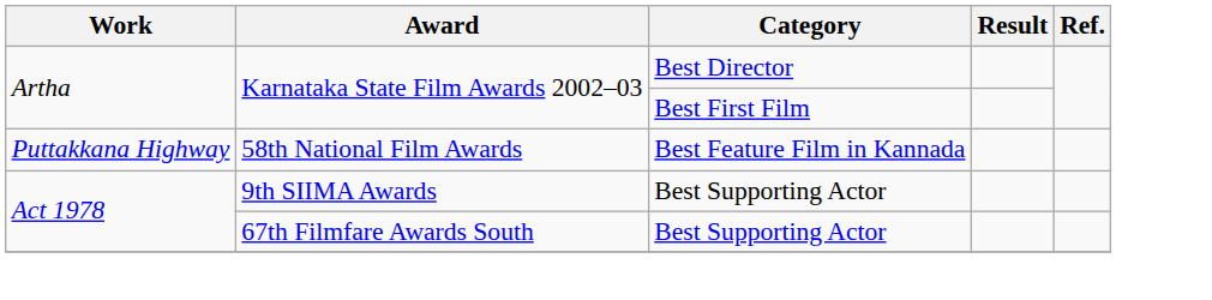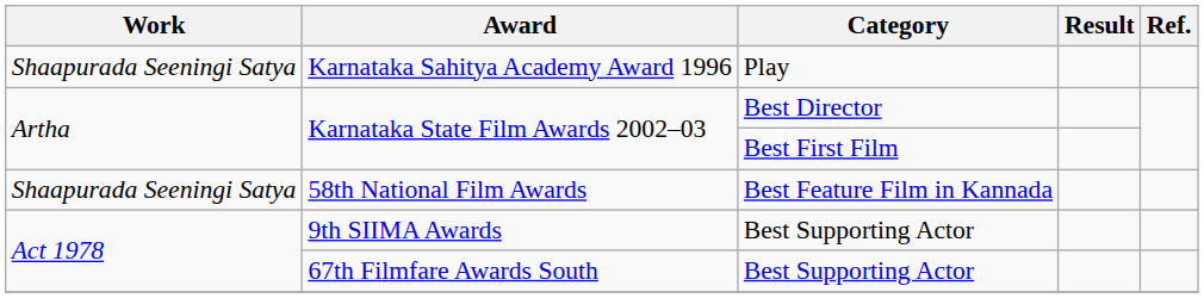+ row: Shaapurada Seeningi Satya | Karnataka Sahitya Academy Award 1996 | Play
58th National Film Awards | Work: Puttakkana Highway -> Shaapurada Seeningi Satya
